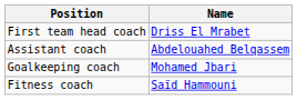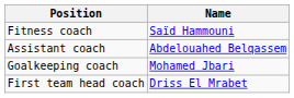rows swapped: First team head coach <-> Fitness coach
